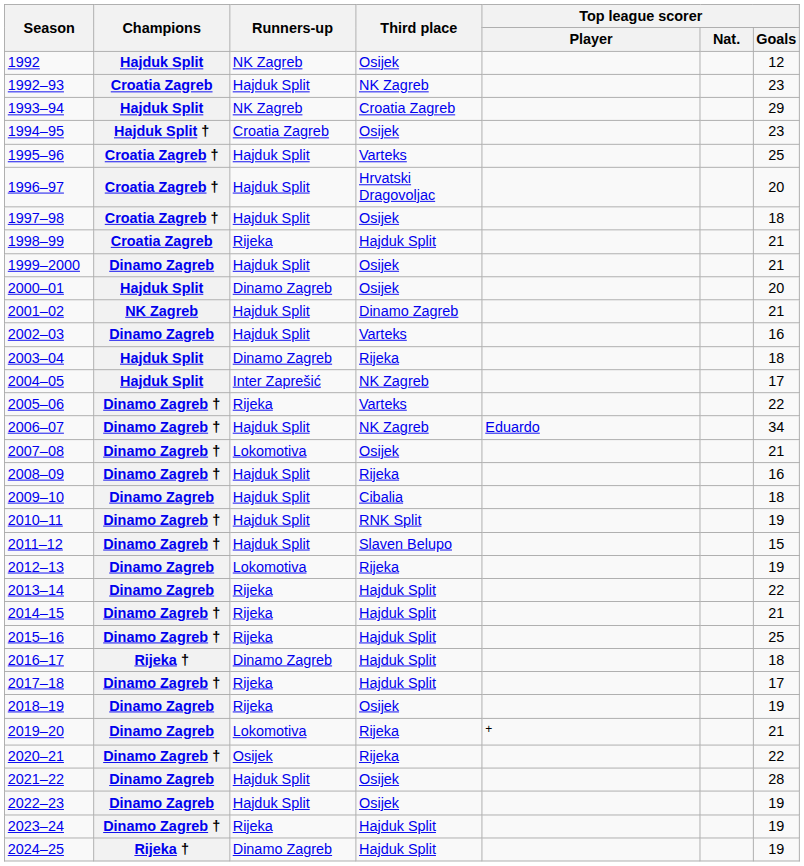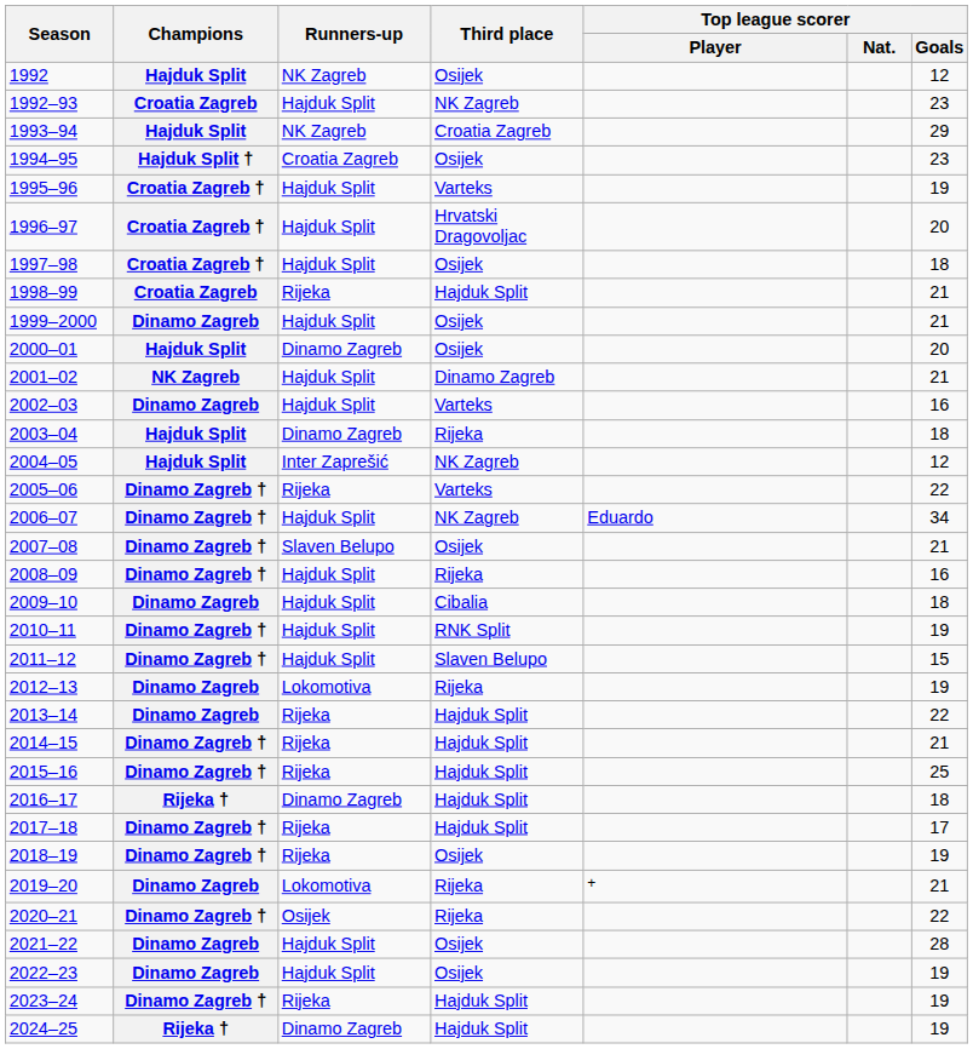1995–96 | Top league scorer / Goals: 25 -> 19
2004–05 | Top league scorer / Goals: 17 -> 12
2007–08 | Runners-up: Lokomotiva -> Slaven Belupo
2018–19 | Champions: Dinamo Zagreb -> Dinamo Zagreb †
